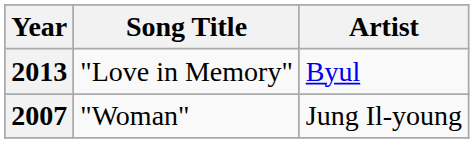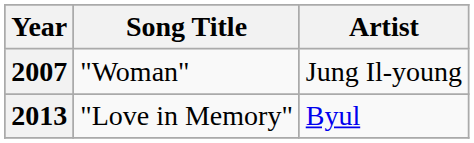rows swapped: 2007 <-> 2013
